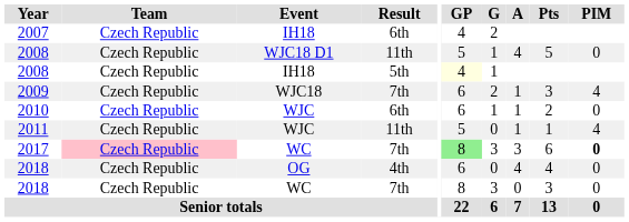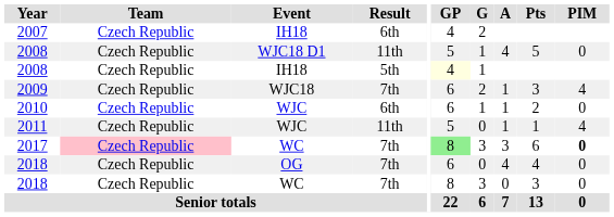2018 / OG | Result: 4th -> 7th
